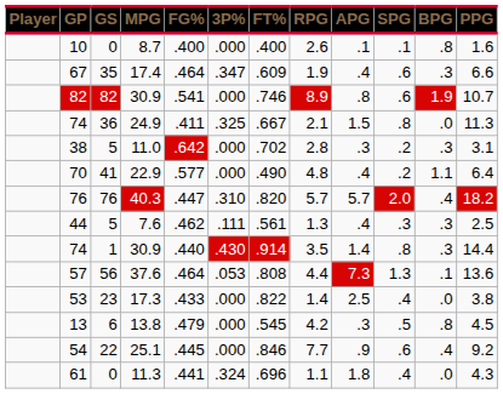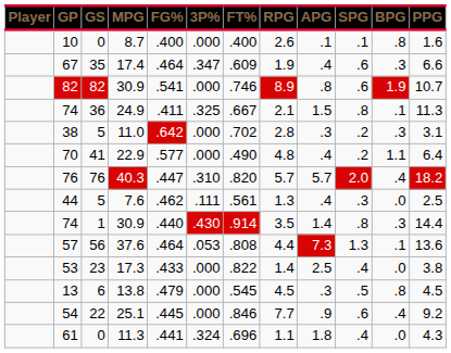74 / 24.9 | BPG: .0 -> .1
44 | BPG: .3 -> .0
13 | RPG: 4.2 -> 4.5
